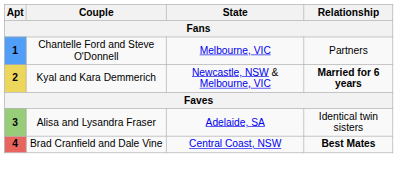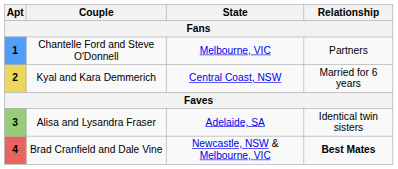Kyal and Kara Demmerich | State: Newcastle, NSW & Melbourne, VIC -> Central Coast, NSW
Kyal and Kara Demmerich | Relationship: bold -> normal
Brad Cranfield and Dale Vine | State: Central Coast, NSW -> Newcastle, NSW & Melbourne, VIC
